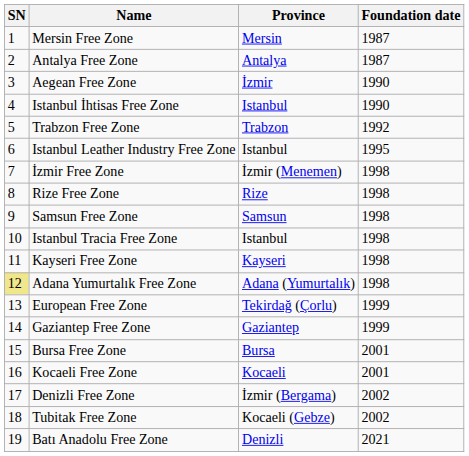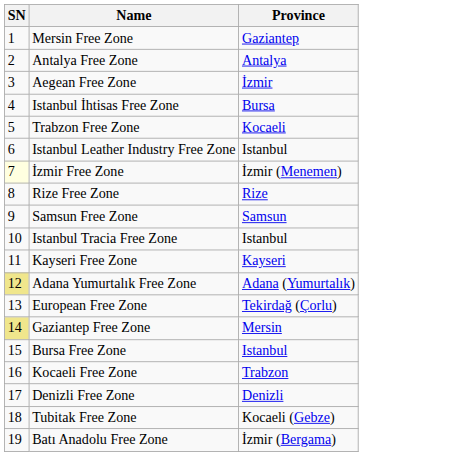- column: Foundation date | 1987 | 1987 | 1990 | 1990 | 1992 | 1995 | 1998 | 1998 | 1998 | 1998 | 1998 | 1998 | 1999 | 1999 | 2001 | 2001 | 2002 | 2002 | 2021
Mersin Free Zone | Province: Mersin -> Gaziantep
Istanbul İhtisas Free Zone | Province: Istanbul -> Bursa
Trabzon Free Zone | Province: Trabzon -> Kocaeli
İzmir Free Zone | SN: no background -> lightyellow background
Gaziantep Free Zone | SN: no background -> khaki background
Gaziantep Free Zone | Province: Gaziantep -> Mersin
Bursa Free Zone | Province: Bursa -> Istanbul
Kocaeli Free Zone | Province: Kocaeli -> Trabzon
Denizli Free Zone | Province: İzmir (Bergama) -> Denizli
Batı Anadolu Free Zone | Province: Denizli -> İzmir (Bergama)
